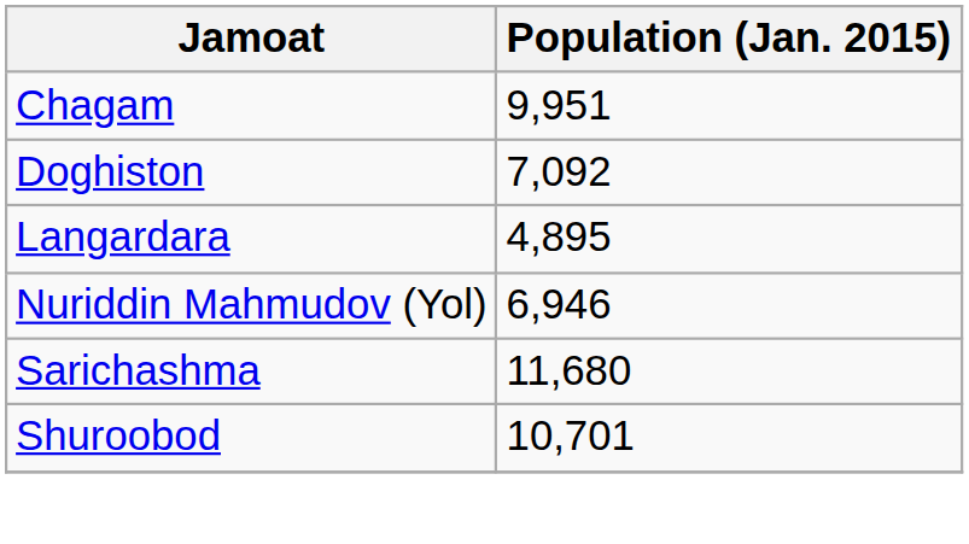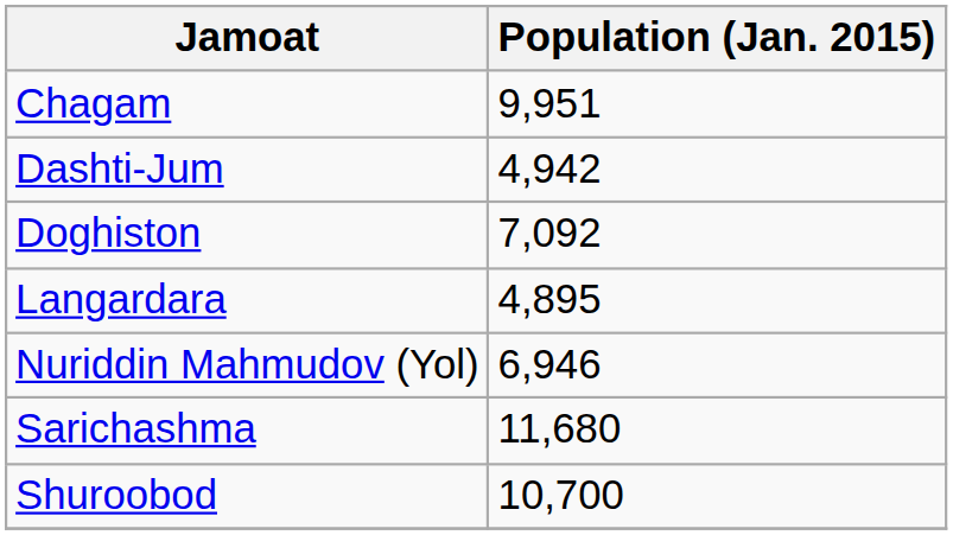+ row: Dashti-Jum | 4,942
Shuroobod | Population (Jan. 2015): 10,701 -> 10,700
